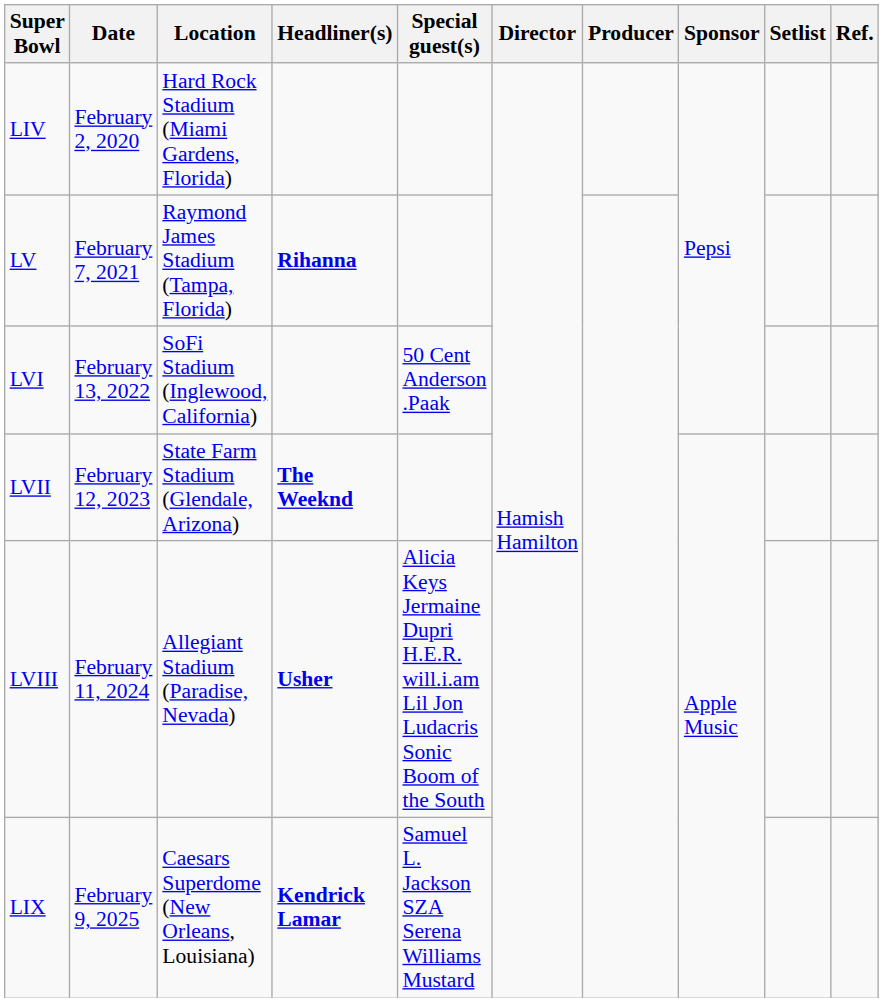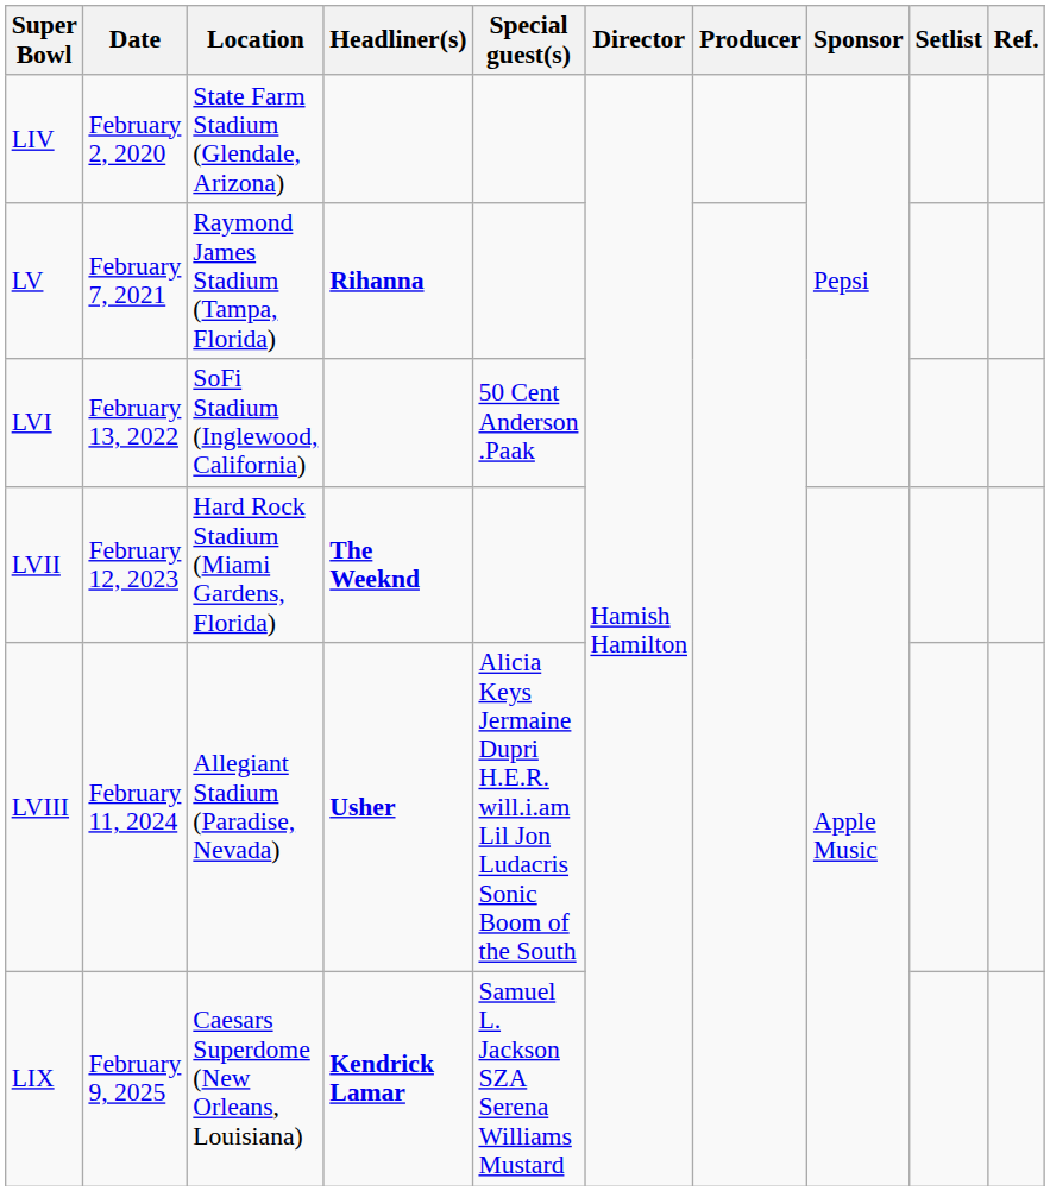LIV | Location: Hard Rock Stadium (Miami Gardens, Florida) -> State Farm Stadium (Glendale, Arizona)
LVII | Location: State Farm Stadium (Glendale, Arizona) -> Hard Rock Stadium (Miami Gardens, Florida)
